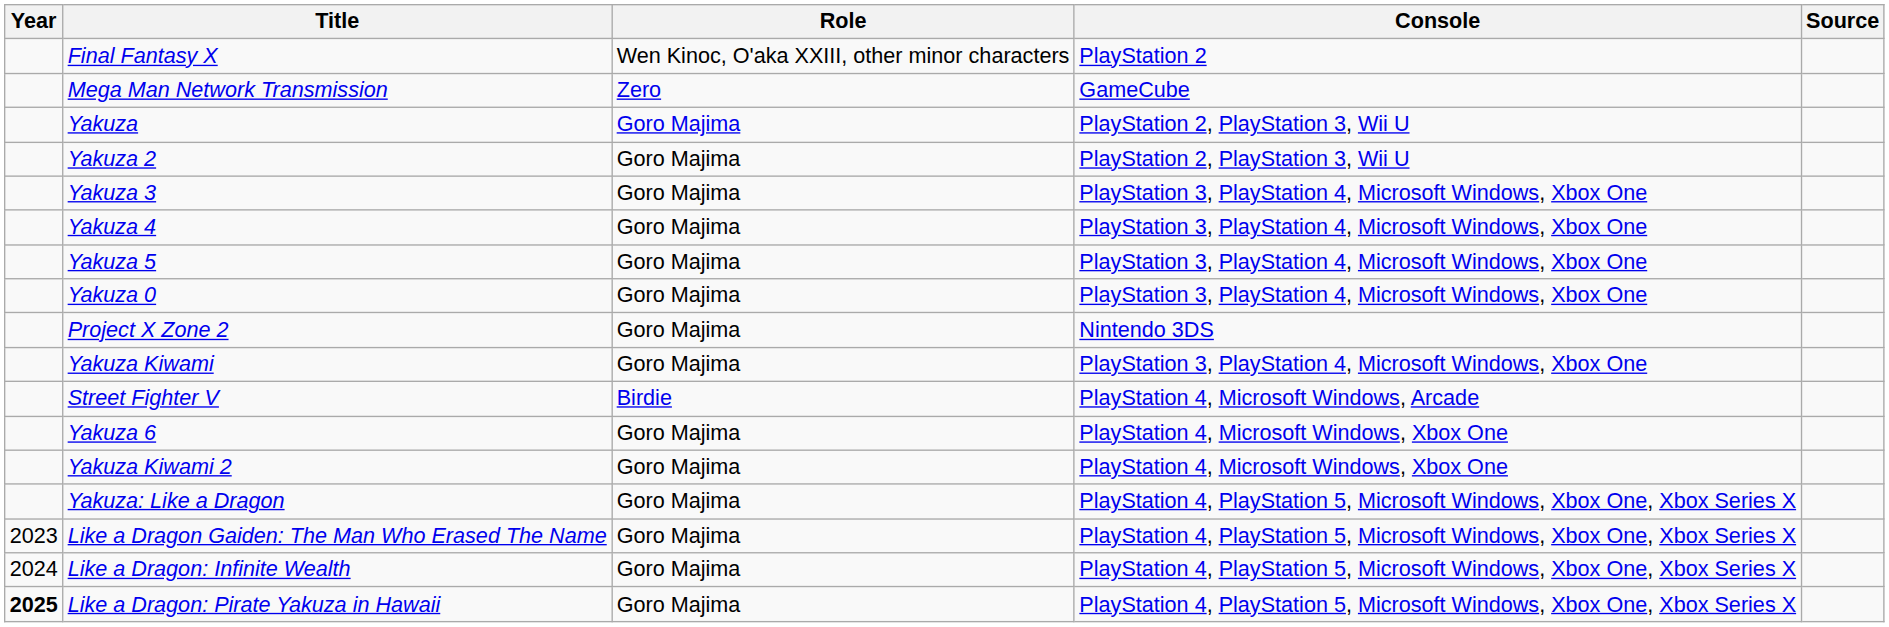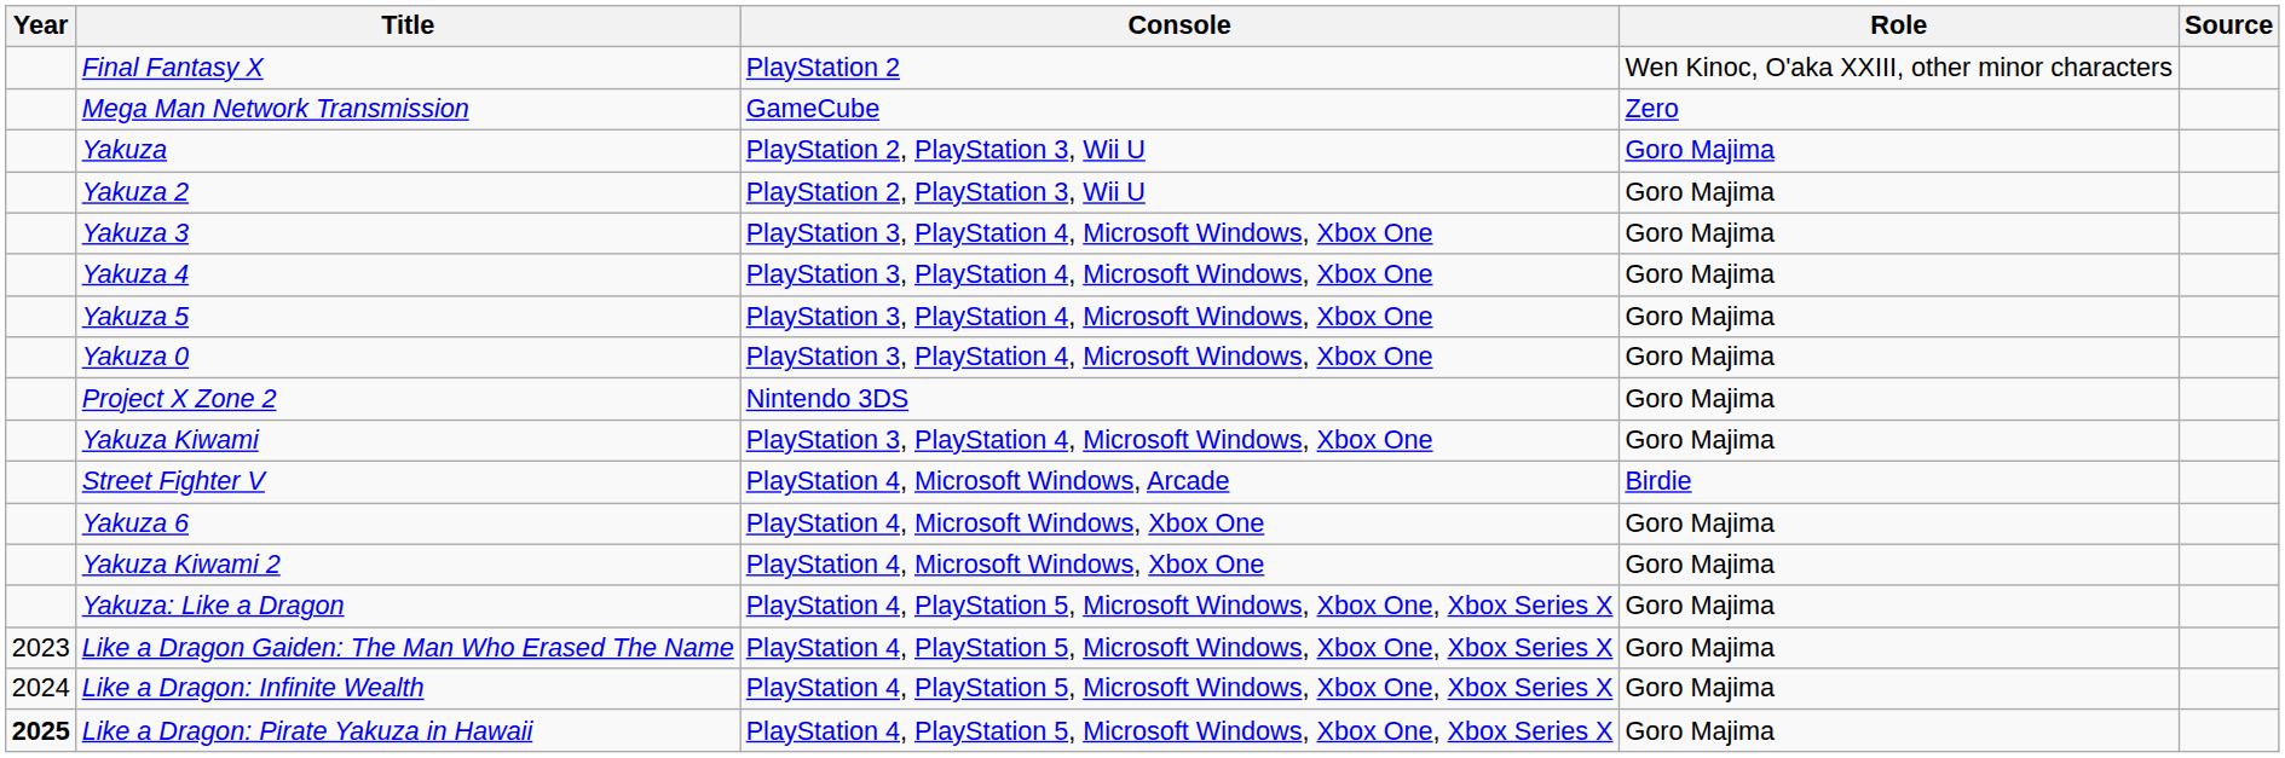columns swapped: Role <-> Console
